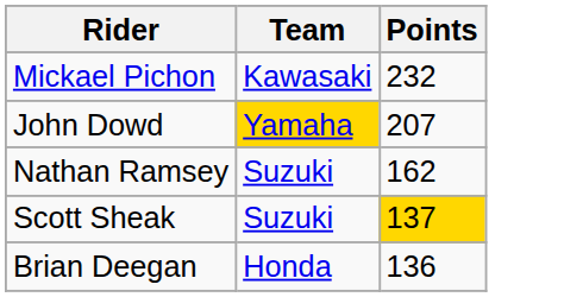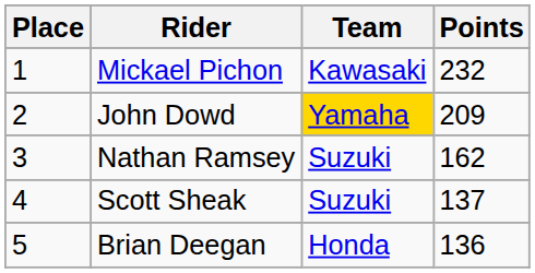+ column: Place | 1 | 2 | 3 | 4 | 5
John Dowd | Points: 207 -> 209
Scott Sheak | Points: gold background -> no background
